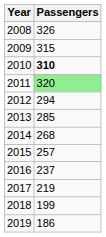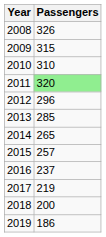2010 | Passengers: bold -> normal
2012 | Passengers: 294 -> 296
2014 | Passengers: 268 -> 265
2018 | Passengers: 199 -> 200
